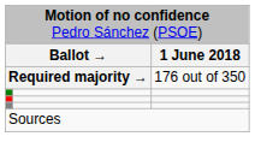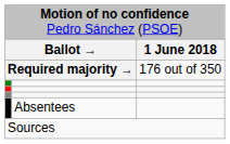+ row: Absentees
